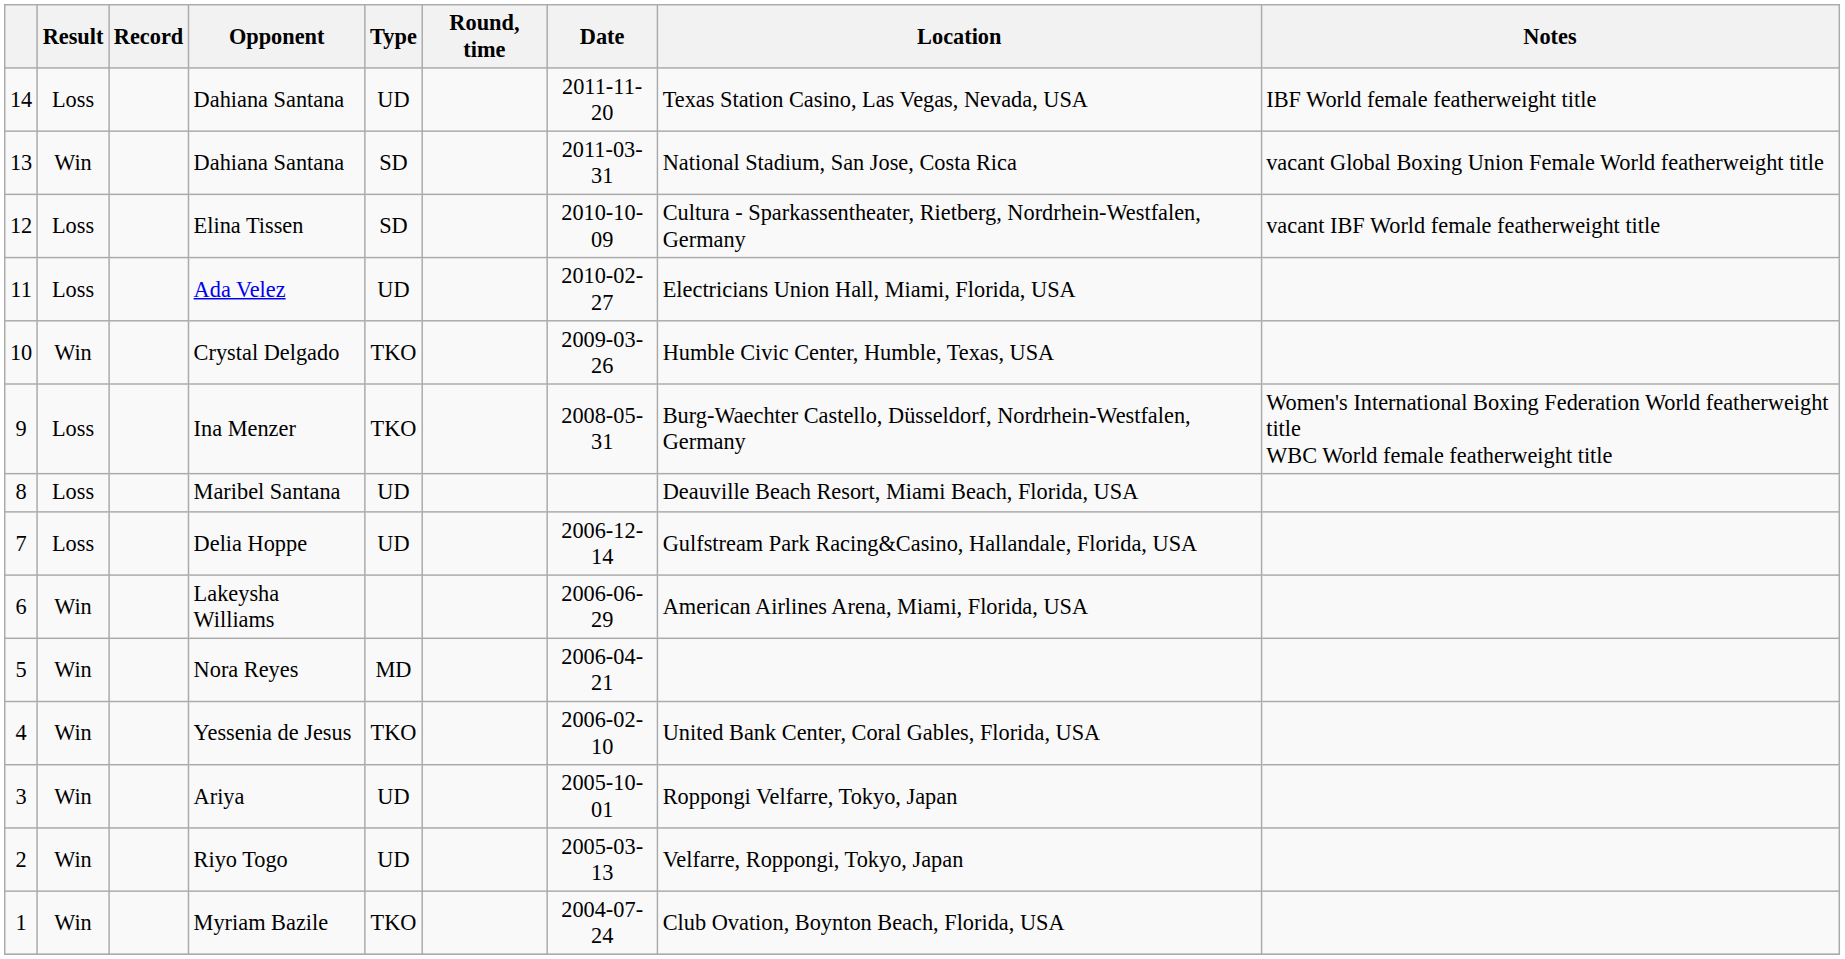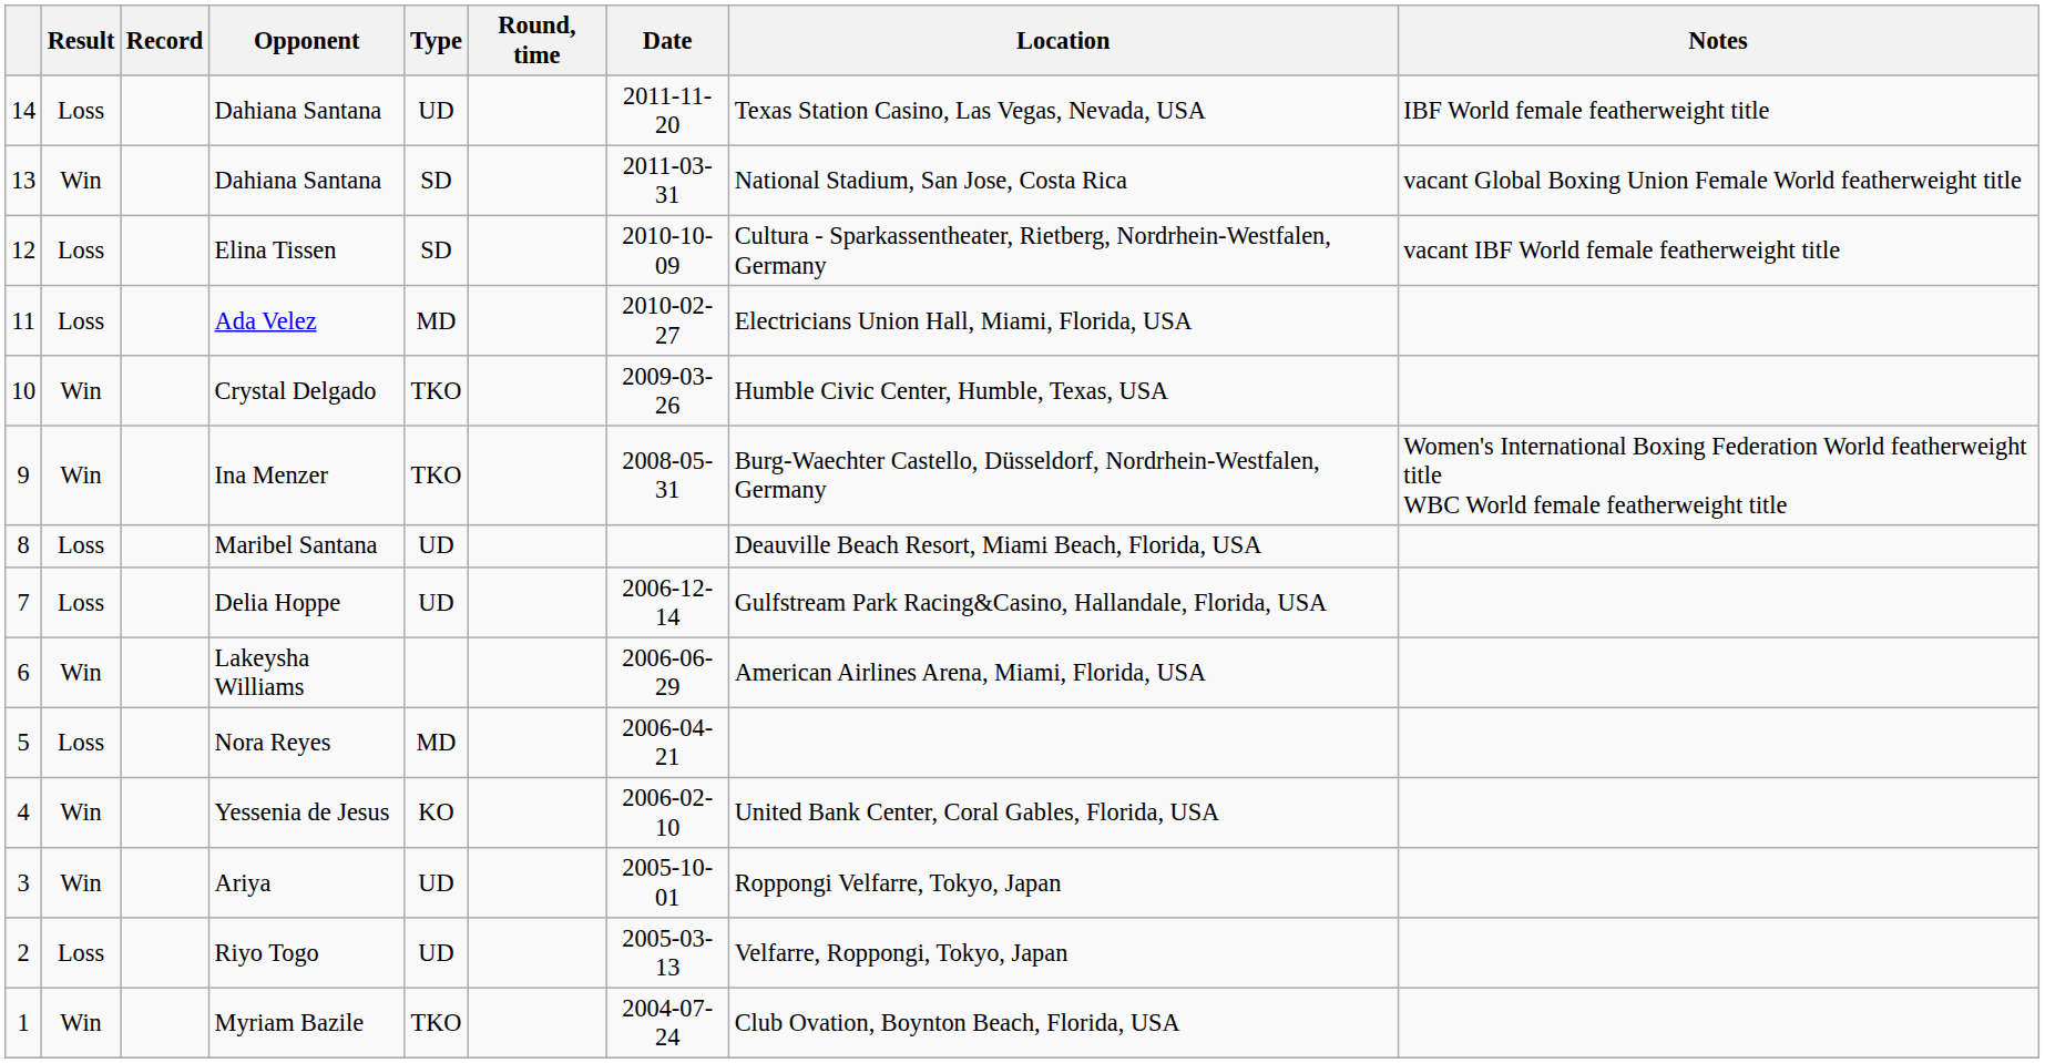Ada Velez | Type: UD -> MD
Ina Menzer | Result: Loss -> Win
Nora Reyes | Result: Win -> Loss
Yessenia de Jesus | Type: TKO -> KO
Riyo Togo | Result: Win -> Loss
